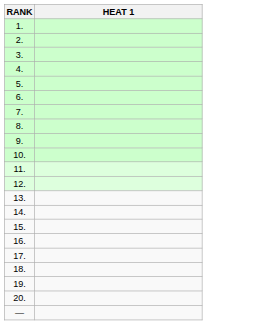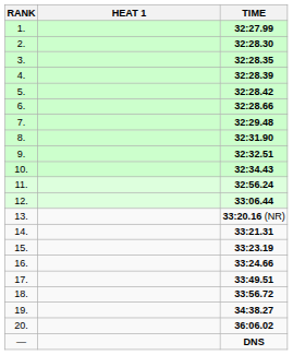+ column: TIME | 32:27.99 | 32:28.30 | 32:28.35 | 32:28.39 | 32:28.42 | 32:28.66 | 32:29.48 | 32:31.90 | 32:32.51 | 32:34.43 | 32:56.24 | 33:06.44 | 33:20.16 (NR) | 33:21.31 | 33:23.19 | 33:24.66 | 33:49.51 | 33:56.72 | 34:38.27 | 36:06.02 | DNS
